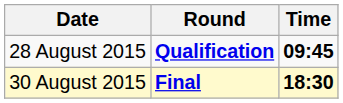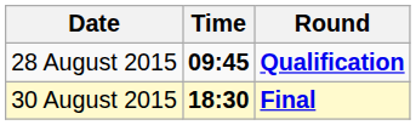columns swapped: Time <-> Round
